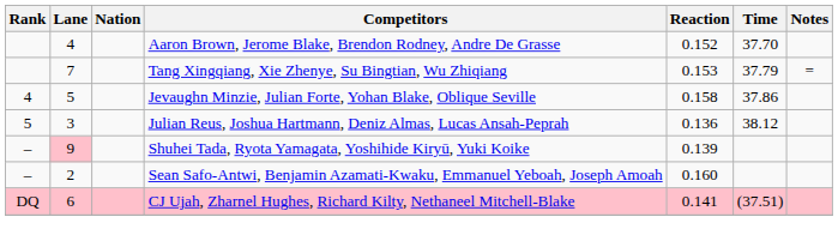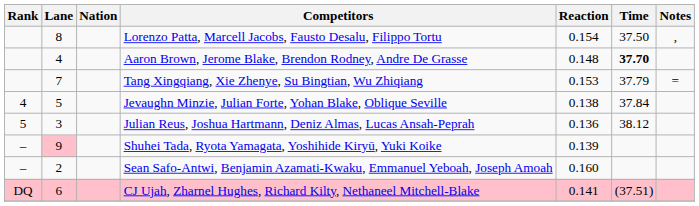+ row: 8 | Lorenzo Patta, Marcell Jacobs, Fausto Desalu, Filippo Tortu | 0.154 | 37.50 | ,
Aaron Brown, Jerome Blake, Brendon Rodney, Andre De Grasse | Reaction: 0.152 -> 0.148
Aaron Brown, Jerome Blake, Brendon Rodney, Andre De Grasse | Time: normal -> bold
Jevaughn Minzie, Julian Forte, Yohan Blake, Oblique Seville | Reaction: 0.158 -> 0.138
Jevaughn Minzie, Julian Forte, Yohan Blake, Oblique Seville | Time: 37.86 -> 37.84
